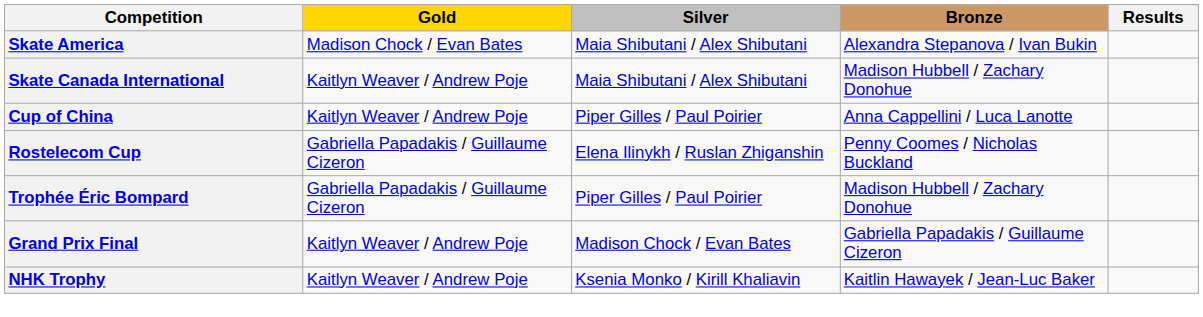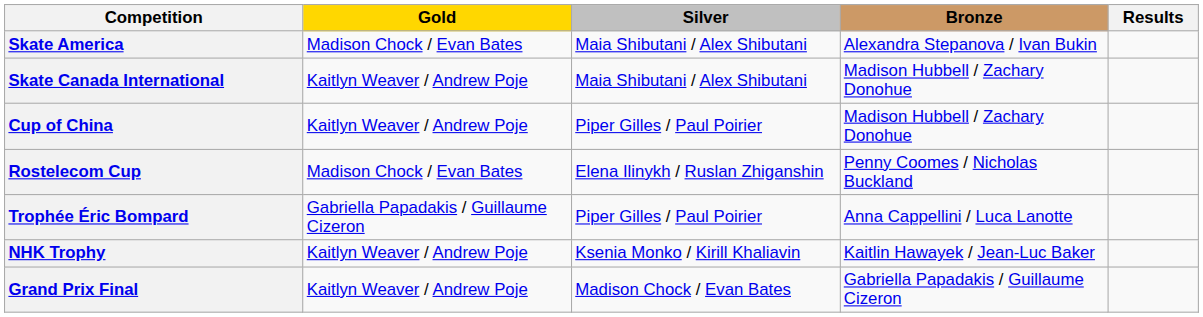Cup of China | Bronze: Anna Cappellini / Luca Lanotte -> Madison Hubbell / Zachary Donohue
Rostelecom Cup | Gold: Gabriella Papadakis / Guillaume Cizeron -> Madison Chock / Evan Bates
Trophée Éric Bompard | Bronze: Madison Hubbell / Zachary Donohue -> Anna Cappellini / Luca Lanotte
rows swapped: NHK Trophy <-> Grand Prix Final
